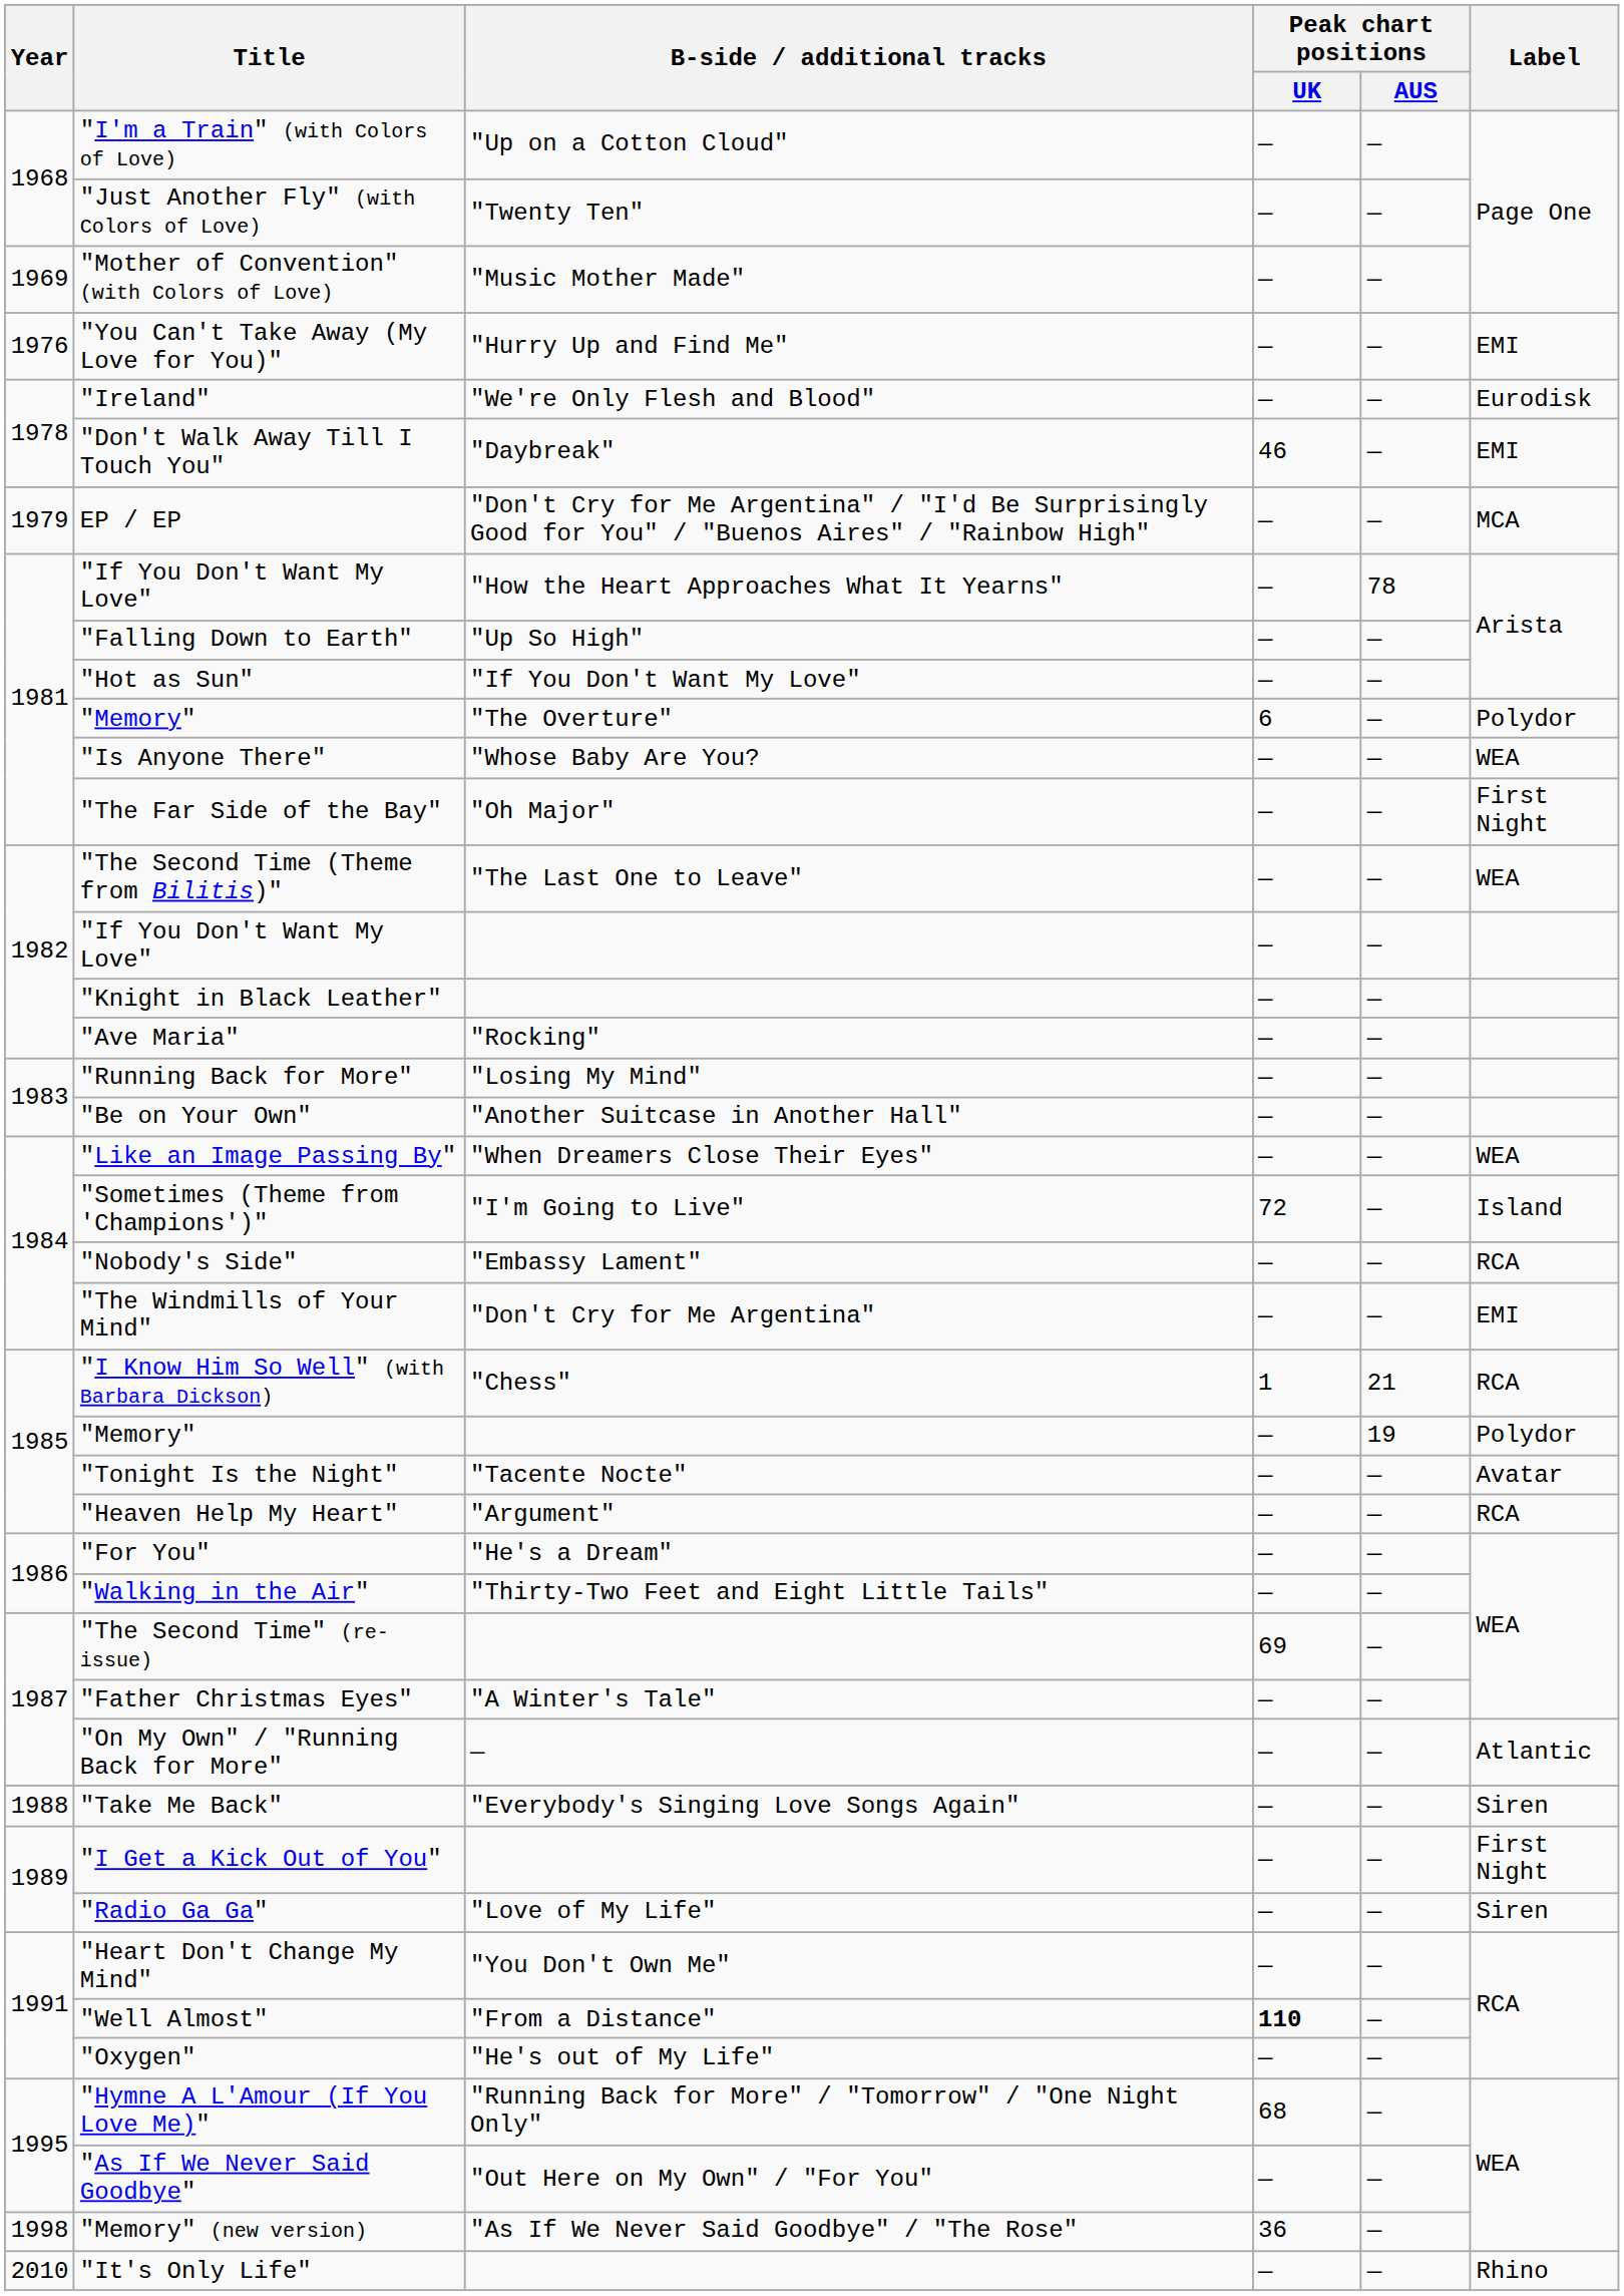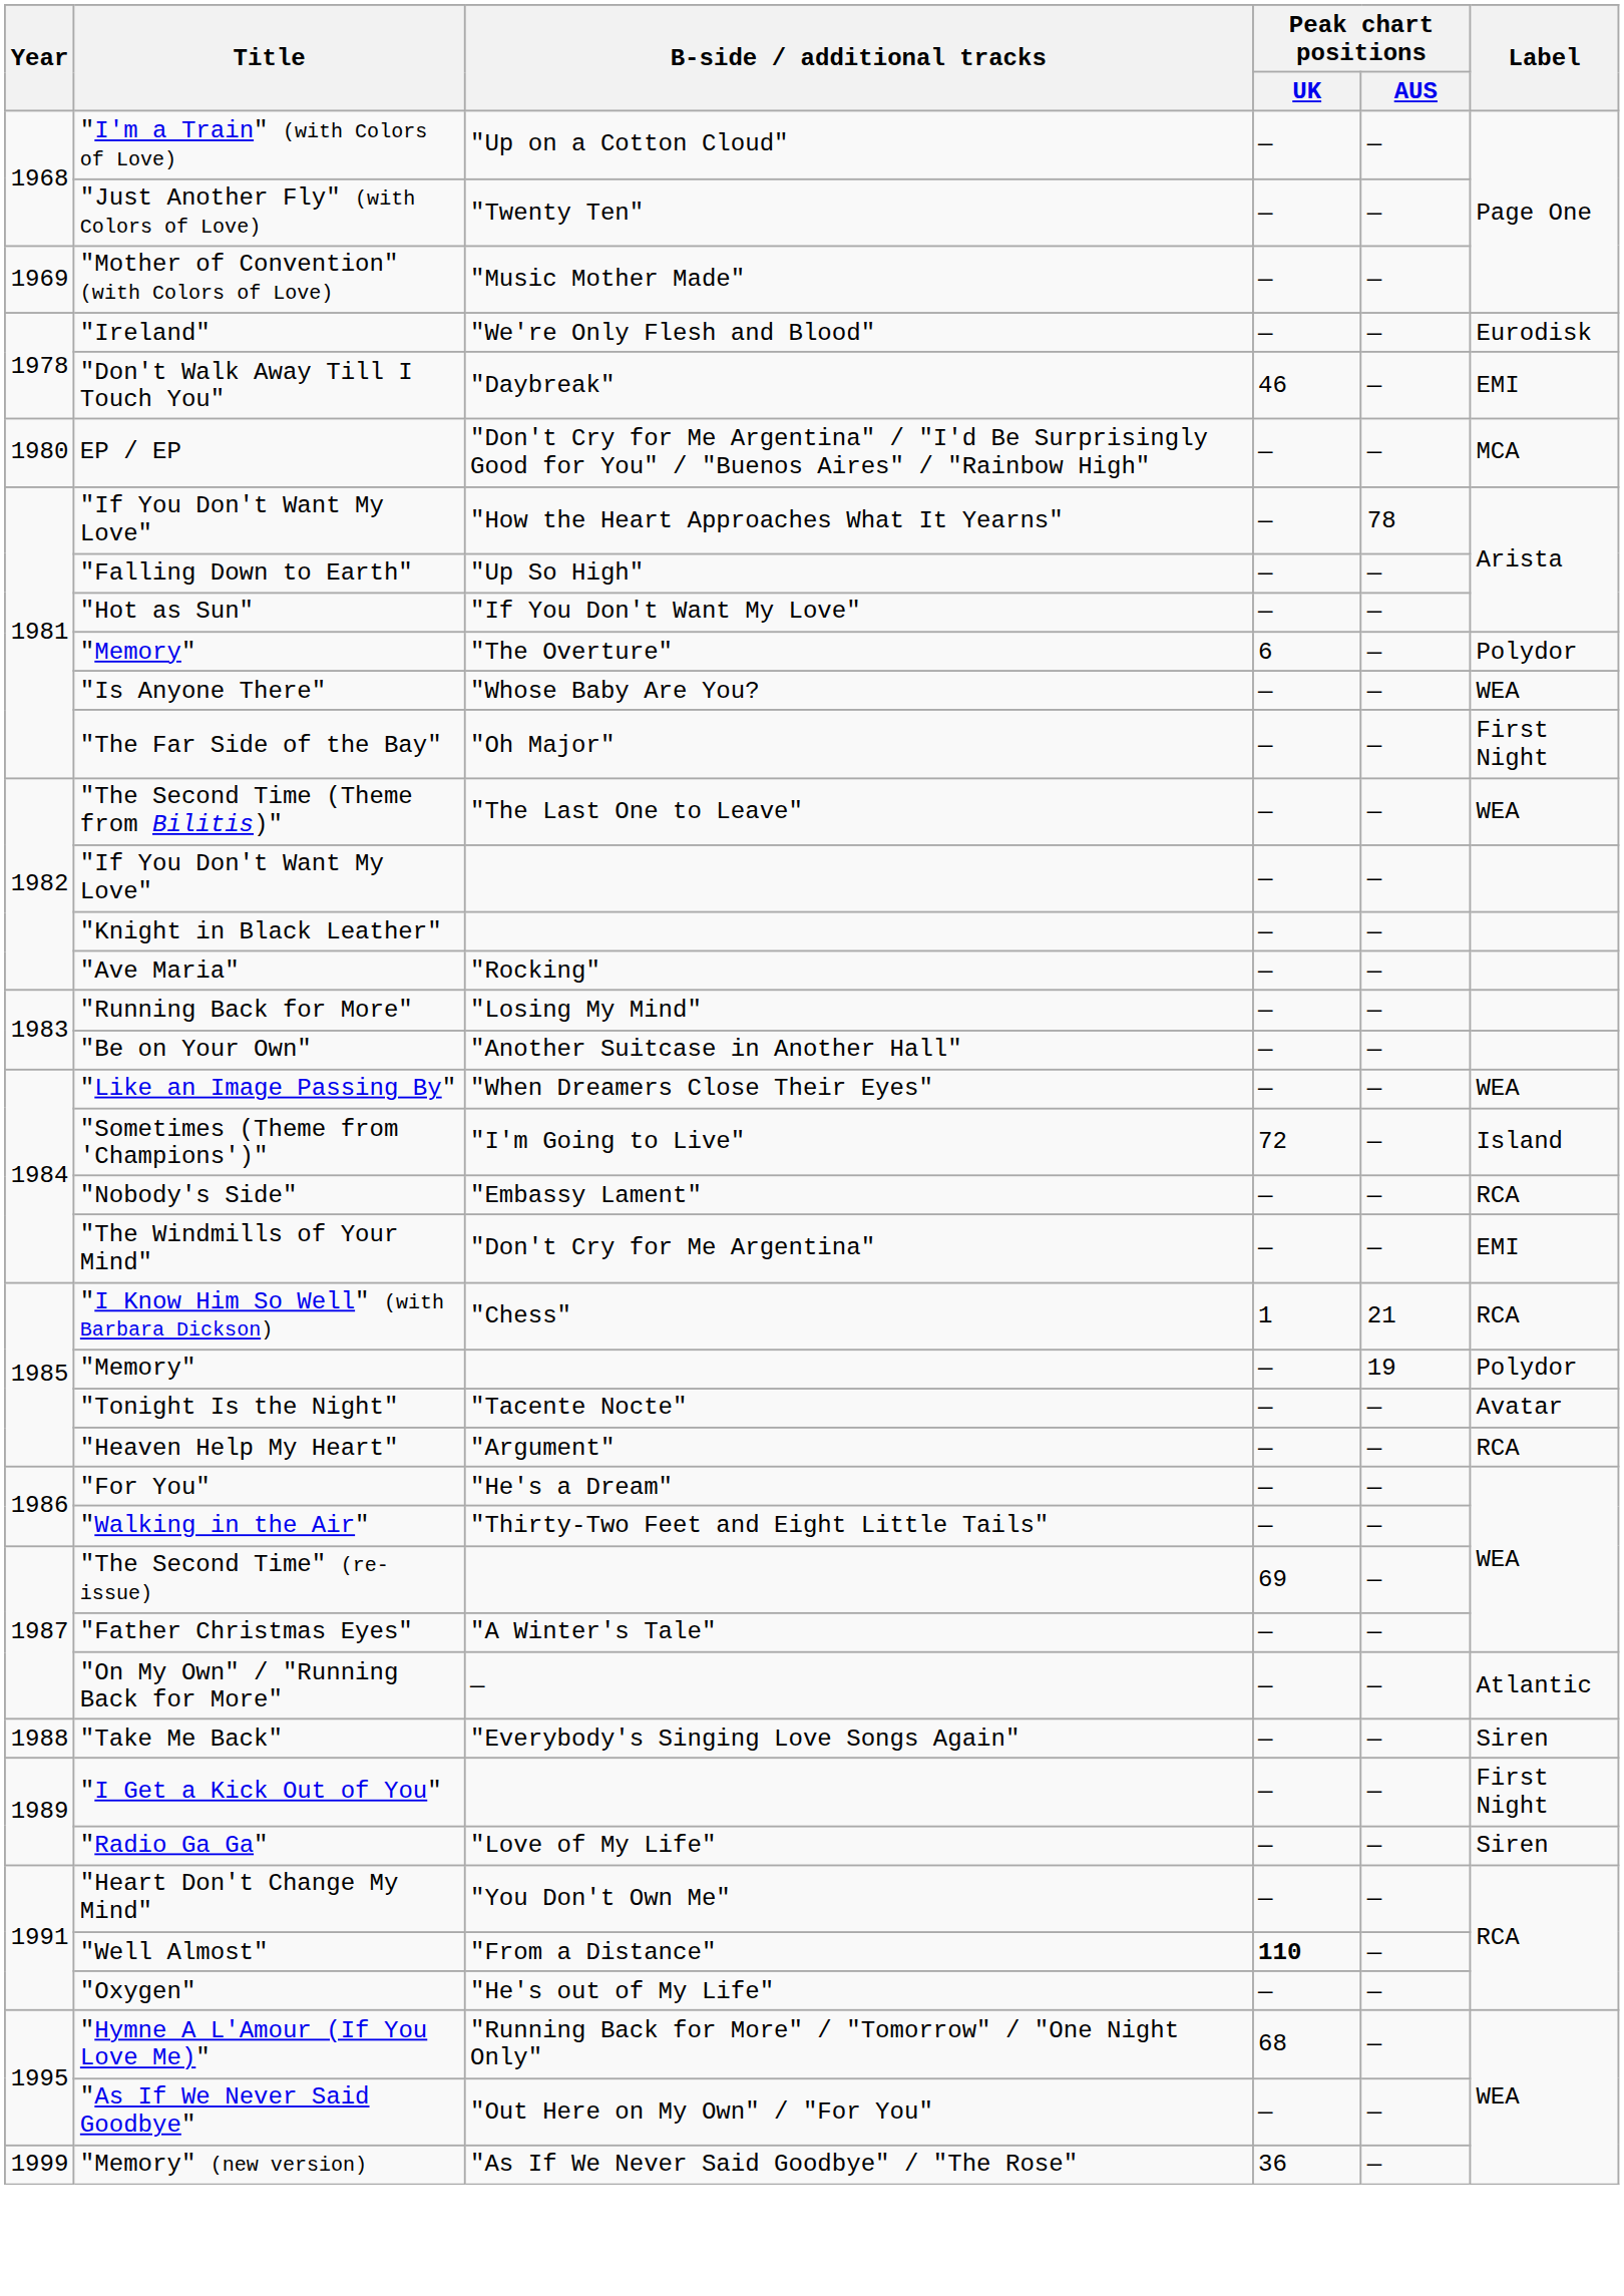- row: 1976 | "You Can't Take Away (My Love for You)" | "Hurry Up and Find Me" | — | — | EMI
EP / EP | Year: 1979 -> 1980
"Memory" (new version) | Year: 1998 -> 1999
- row: 2010 | "It's Only Life" | — | — | Rhino
